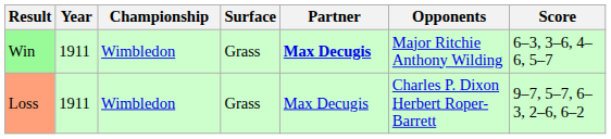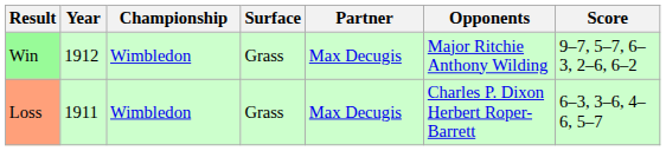Win | Year: 1911 -> 1912
Win | Partner: bold -> normal
Win | Score: 6–3, 3–6, 4–6, 5–7 -> 9–7, 5–7, 6–3, 2–6, 6–2
Loss | Score: 9–7, 5–7, 6–3, 2–6, 6–2 -> 6–3, 3–6, 4–6, 5–7
